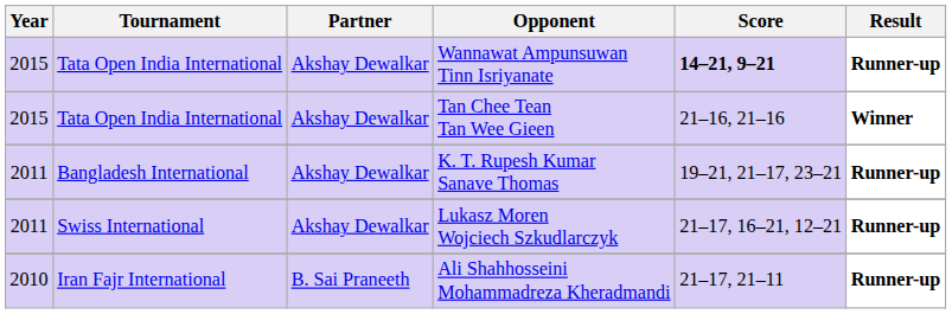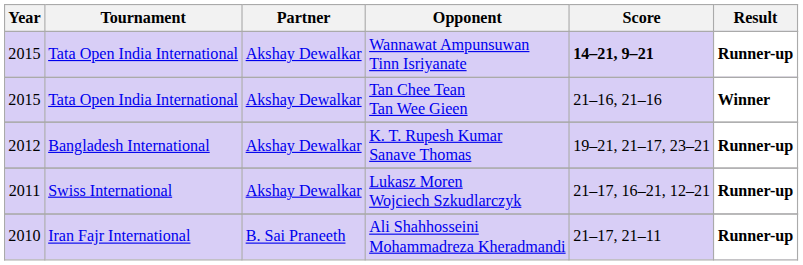K. T. Rupesh Kumar Sanave Thomas | Year: 2011 -> 2012
